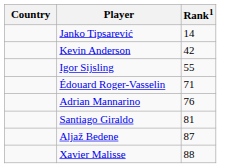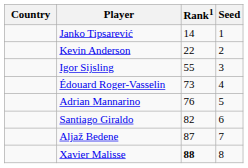+ column: Seed | 1 | 2 | 3 | 4 | 5 | 6 | 7 | 8
Kevin Anderson | Rank1: 42 -> 22
Édouard Roger-Vasselin | Rank1: 71 -> 73
Santiago Giraldo | Rank1: 81 -> 82
Xavier Malisse | Rank1: normal -> bold
